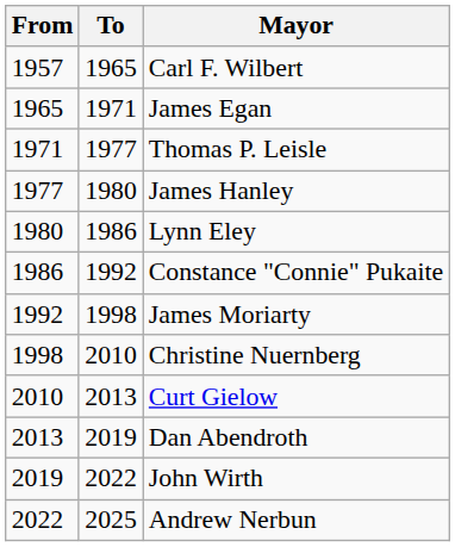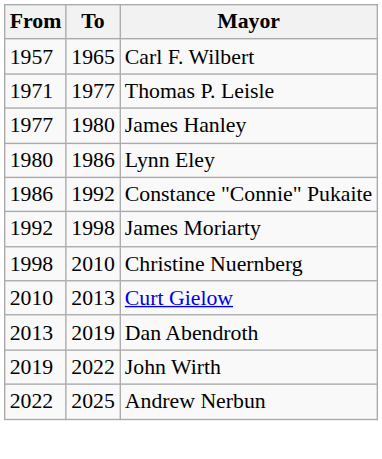- row: 1965 | 1971 | James Egan
